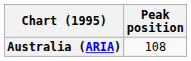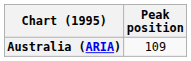Australia (ARIA) | Peak position: 108 -> 109
